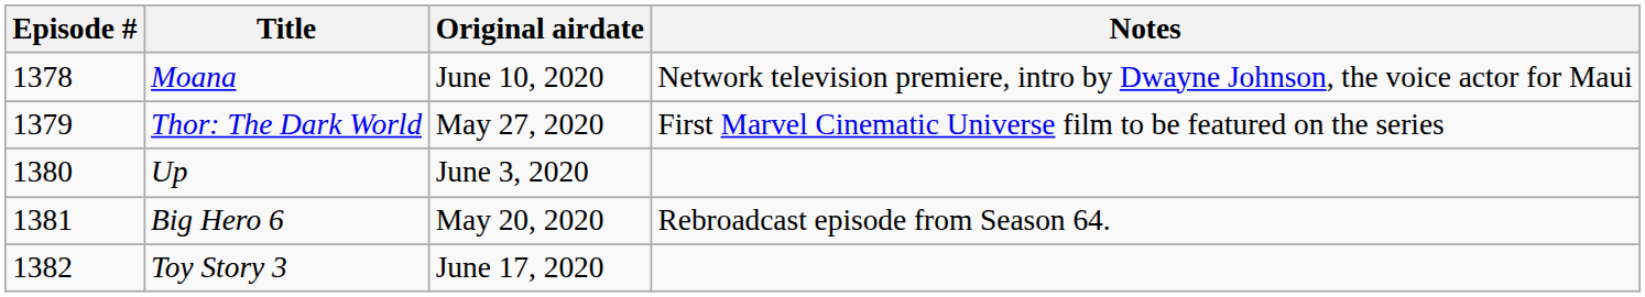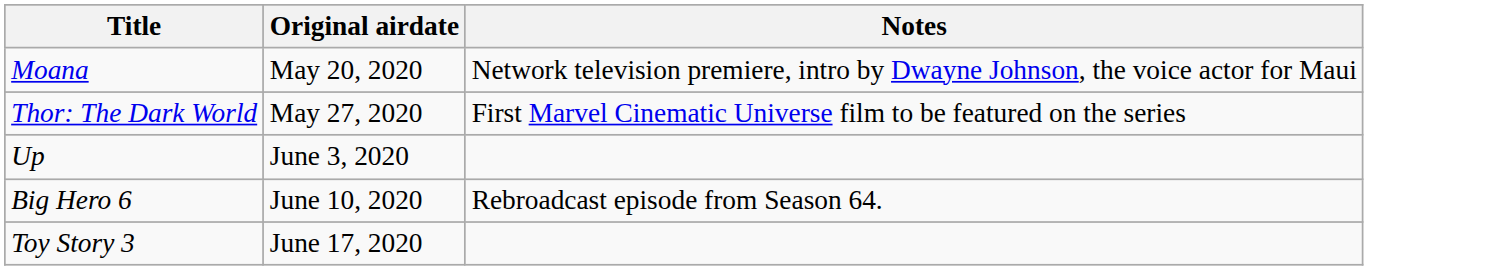- column: Episode # | 1378 | 1379 | 1380 | 1381 | 1382
Moana | Original airdate: June 10, 2020 -> May 20, 2020
Big Hero 6 | Original airdate: May 20, 2020 -> June 10, 2020
